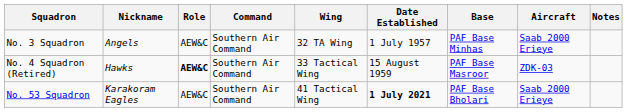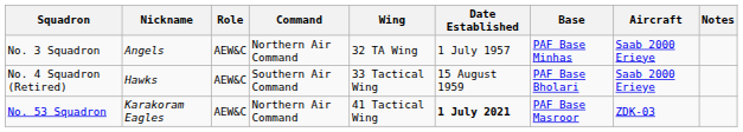No. 3 Squadron | Command: Southern Air Command -> Northern Air Command
No. 4 Squadron (Retired) | Role: bold -> normal
No. 4 Squadron (Retired) | Base: PAF Base Masroor -> PAF Base Bholari
No. 4 Squadron (Retired) | Aircraft: ZDK-03 -> Saab 2000 Erieye
No. 53 Squadron | Command: Southern Air Command -> Northern Air Command
No. 53 Squadron | Base: PAF Base Bholari -> PAF Base Masroor
No. 53 Squadron | Aircraft: Saab 2000 Erieye -> ZDK-03
